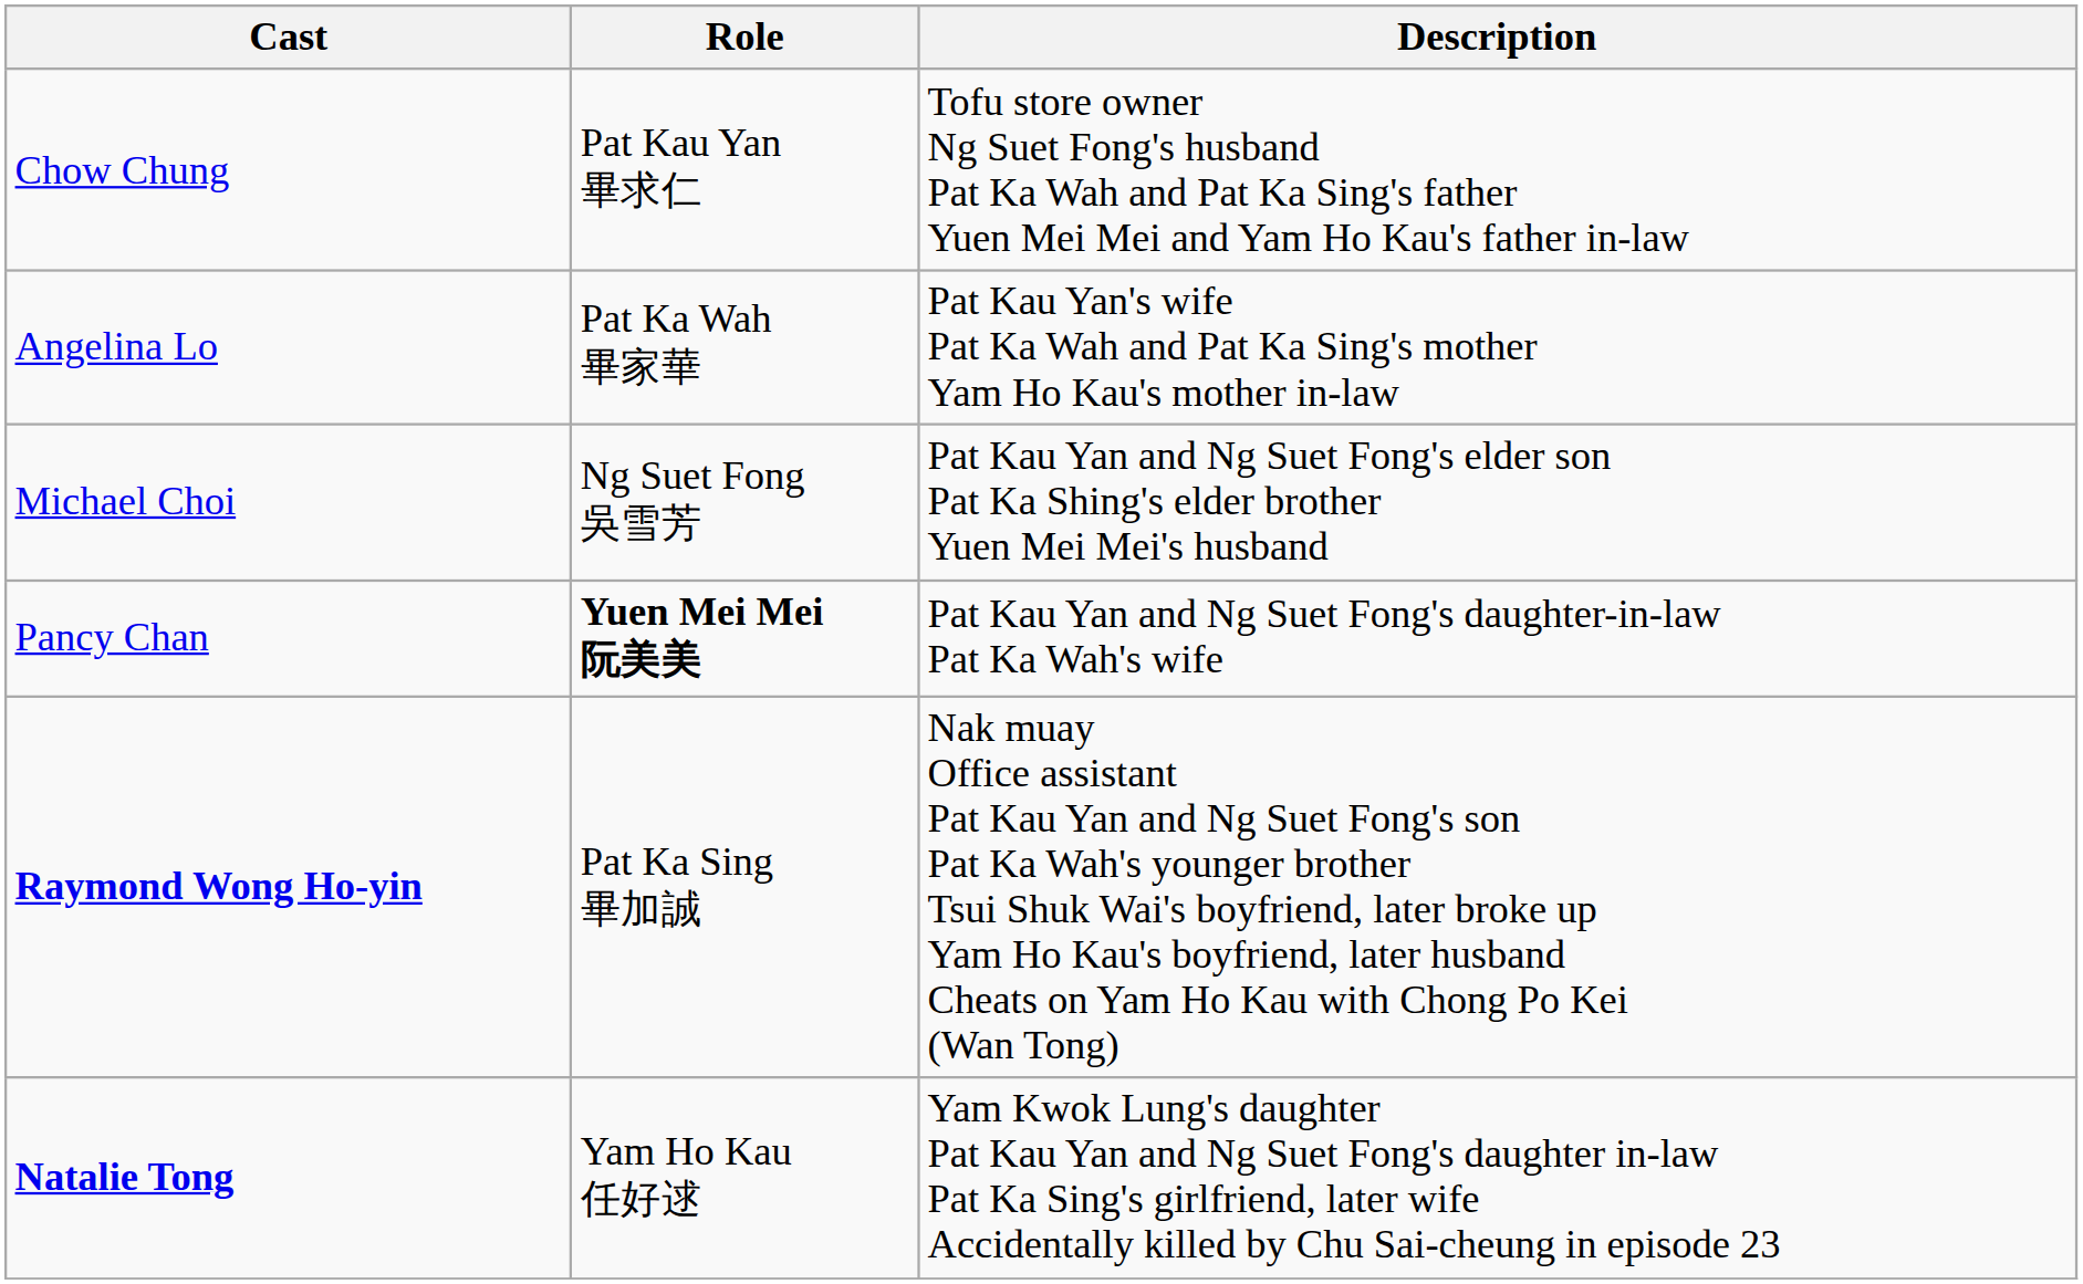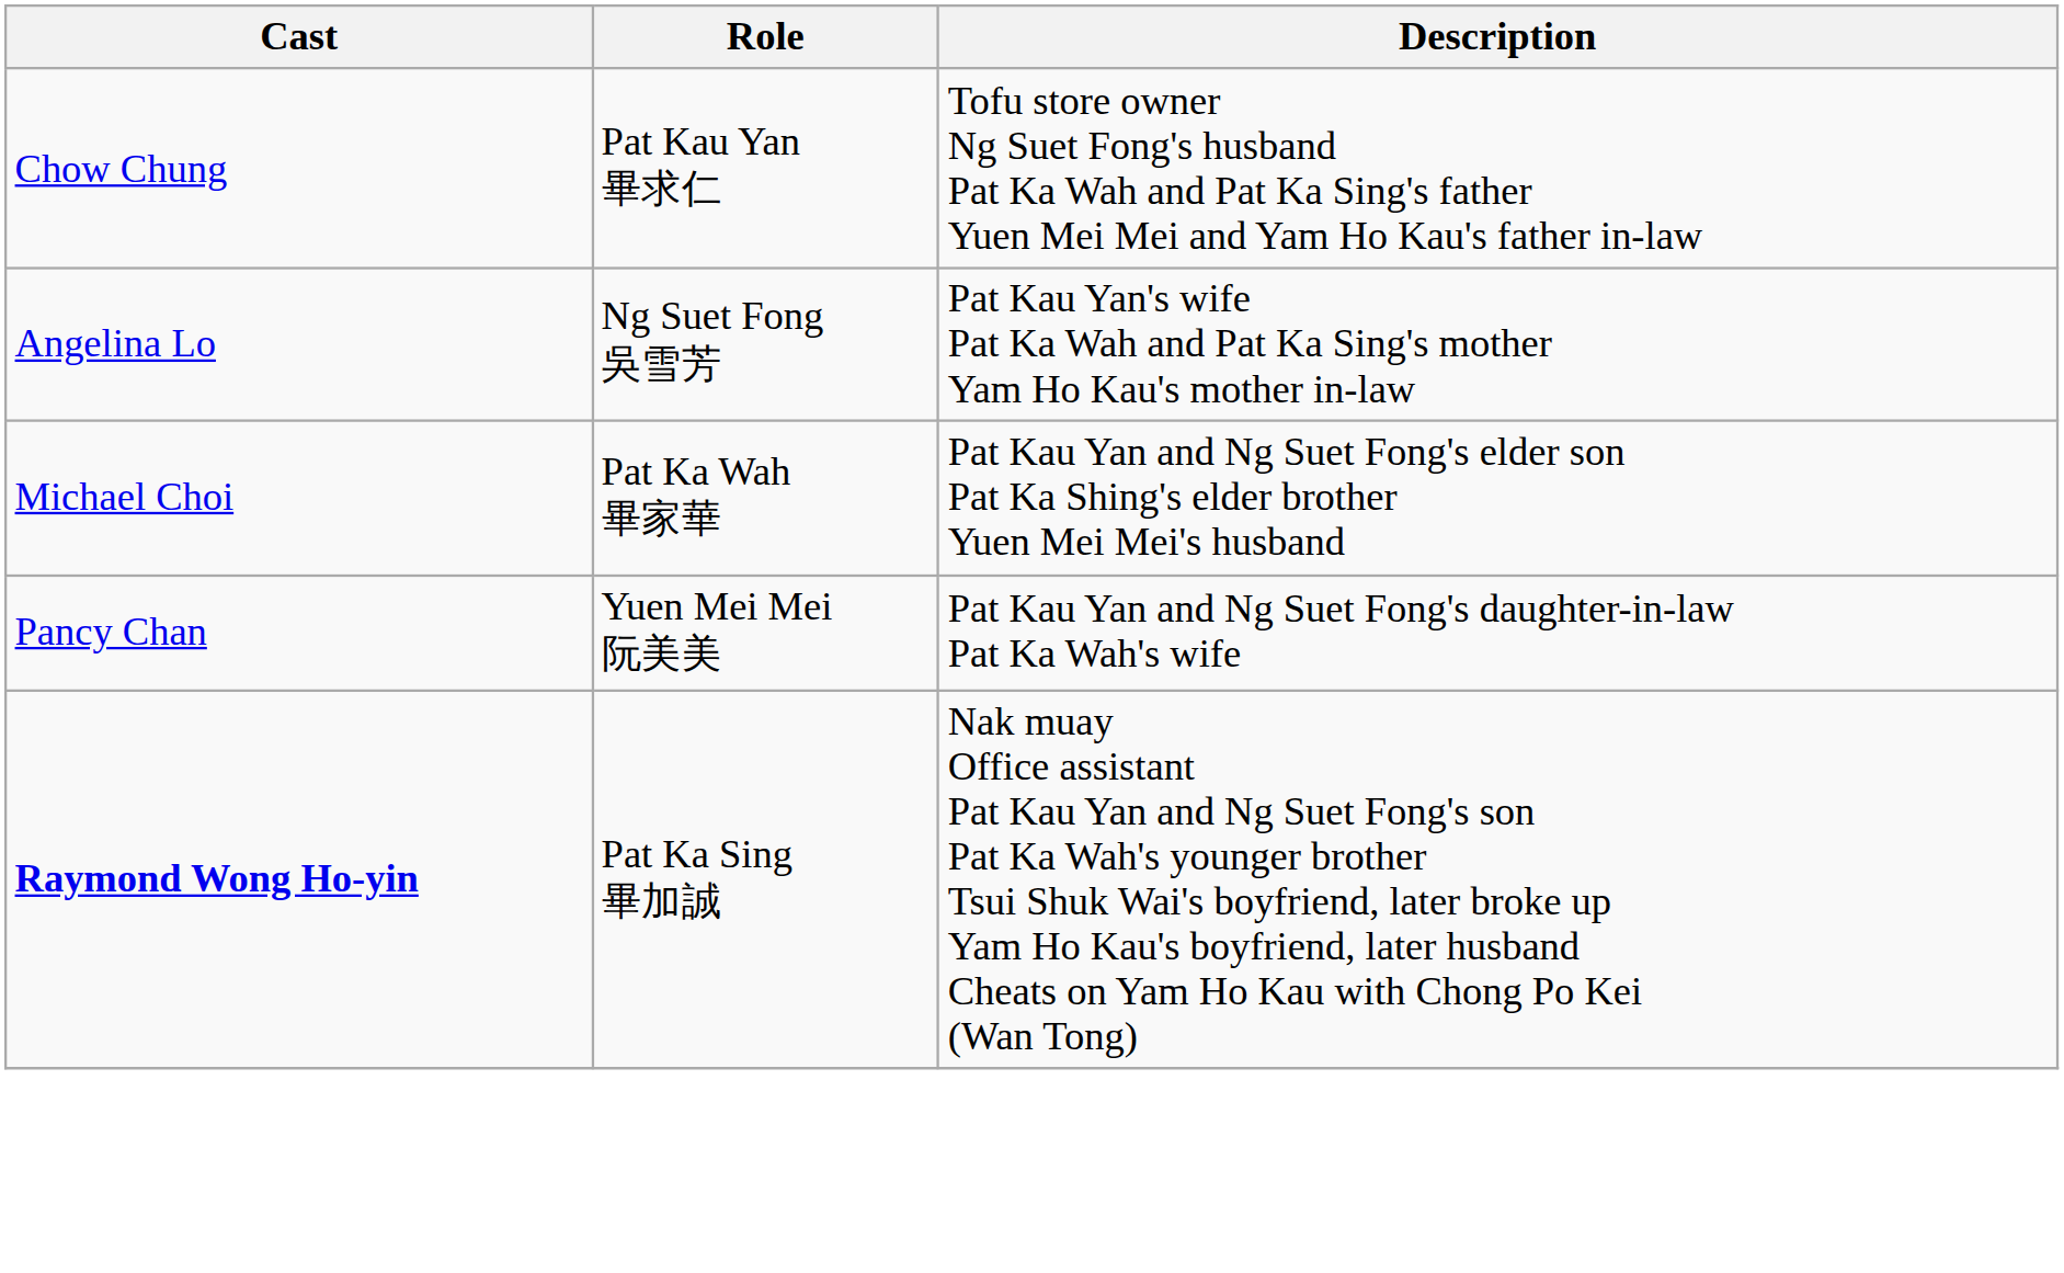Angelina Lo | Role: Pat Ka Wah 畢家華 -> Ng Suet Fong 吳雪芳
Michael Choi | Role: Ng Suet Fong 吳雪芳 -> Pat Ka Wah 畢家華
Pancy Chan | Role: bold -> normal
- row: Natalie Tong | Yam Ho Kau 任好逑 | Yam Kwok Lung's daughter Pat Kau Yan and Ng Suet Fong's daughter in-law Pat Ka Sing's girlfriend, later wife Accidentally killed by Chu Sai-cheung in episode 23
